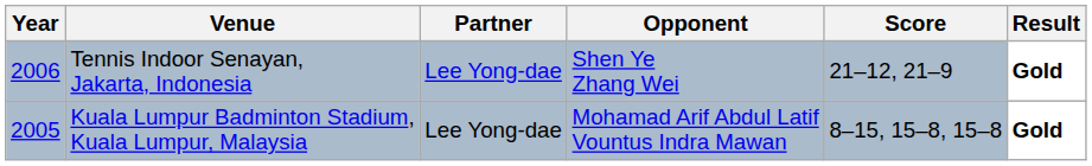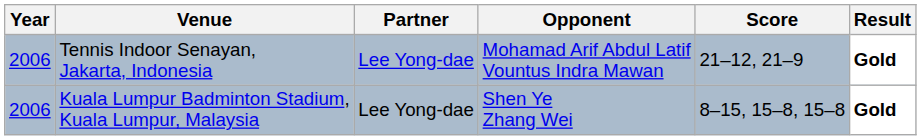Tennis Indoor Senayan, Jakarta, Indonesia | Opponent: Shen Ye Zhang Wei -> Mohamad Arif Abdul Latif Vountus Indra Mawan
Kuala Lumpur Badminton Stadium, Kuala Lumpur, Malaysia | Year: 2005 -> 2006
Kuala Lumpur Badminton Stadium, Kuala Lumpur, Malaysia | Opponent: Mohamad Arif Abdul Latif Vountus Indra Mawan -> Shen Ye Zhang Wei
